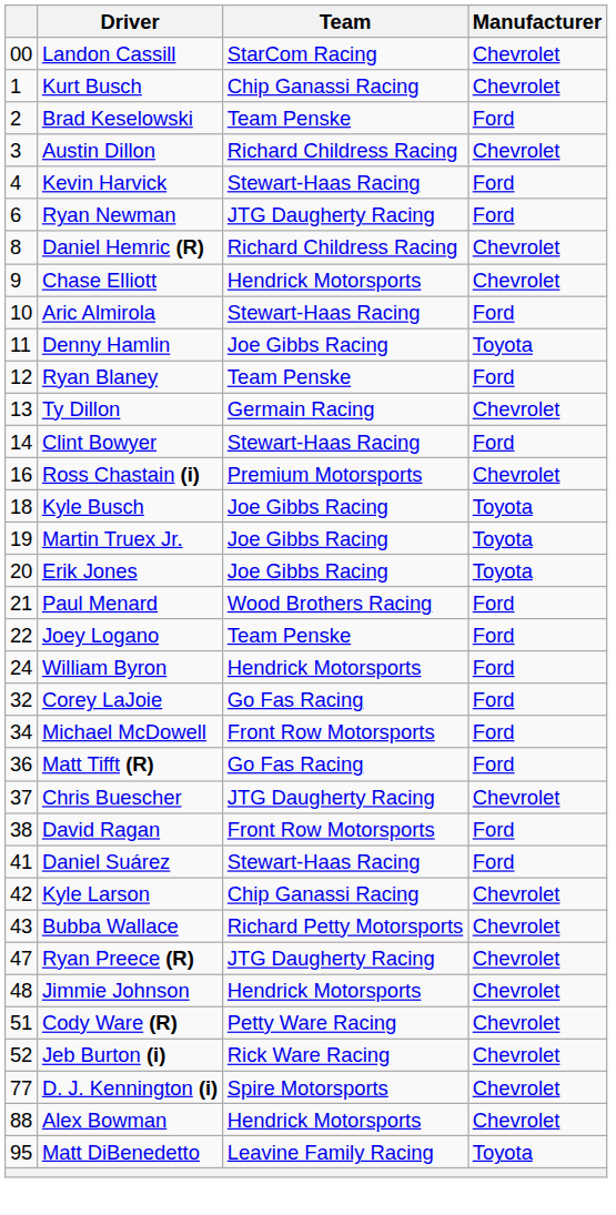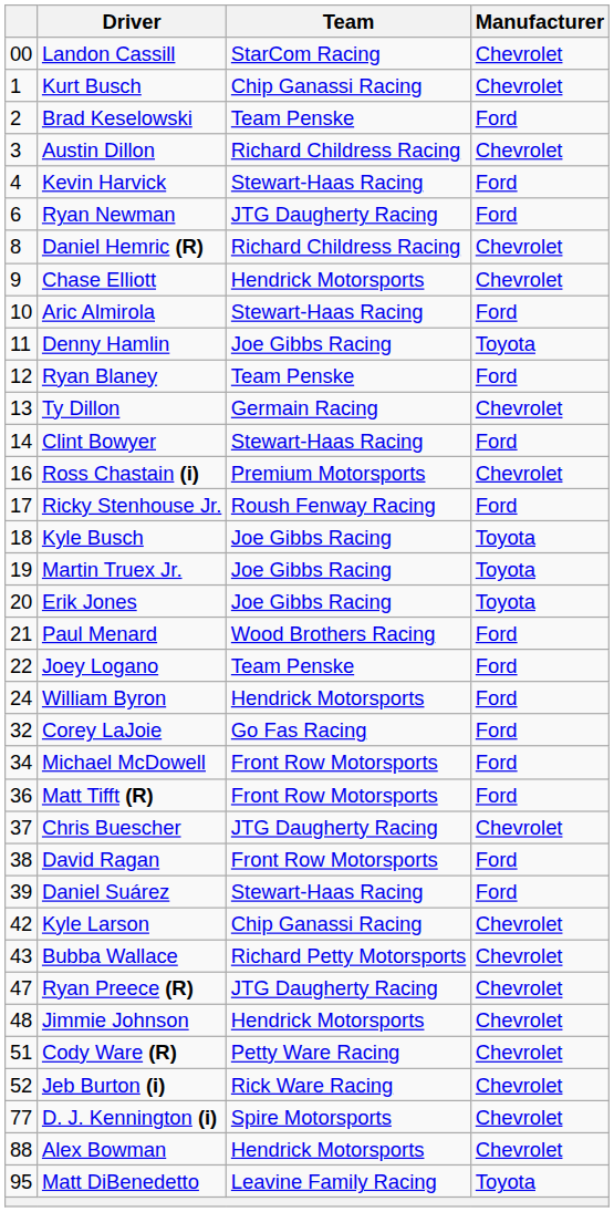+ row: 17 | Ricky Stenhouse Jr. | Roush Fenway Racing | Ford
Matt Tifft (R) | Team: Go Fas Racing -> Front Row Motorsports
Daniel Suárez | column 1: 41 -> 39
